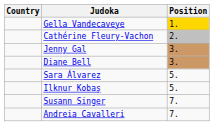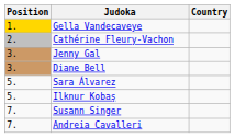columns swapped: Position <-> Country
